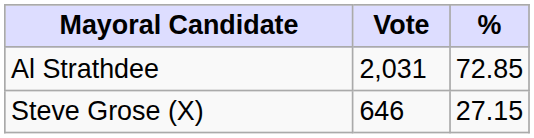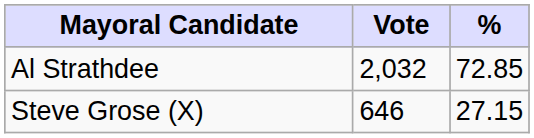Al Strathdee | Vote: 2,031 -> 2,032
